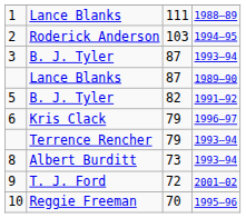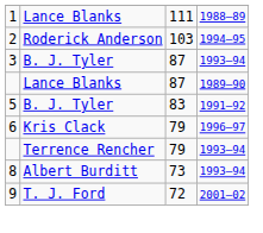5 | column 3: 82 -> 83
- row: 10 | Reggie Freeman | 70 | 1995–96
